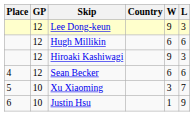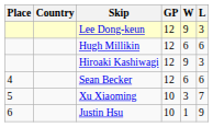columns swapped: Country <-> GP
